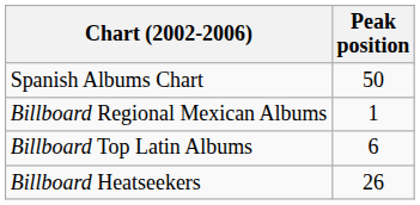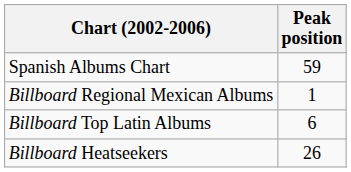Spanish Albums Chart | Peak position: 50 -> 59
